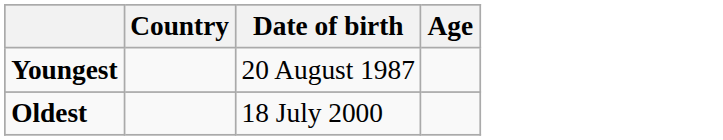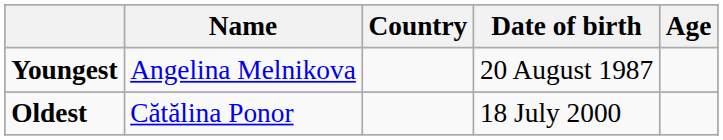+ column: Name | Angelina Melnikova | Cătălina Ponor
